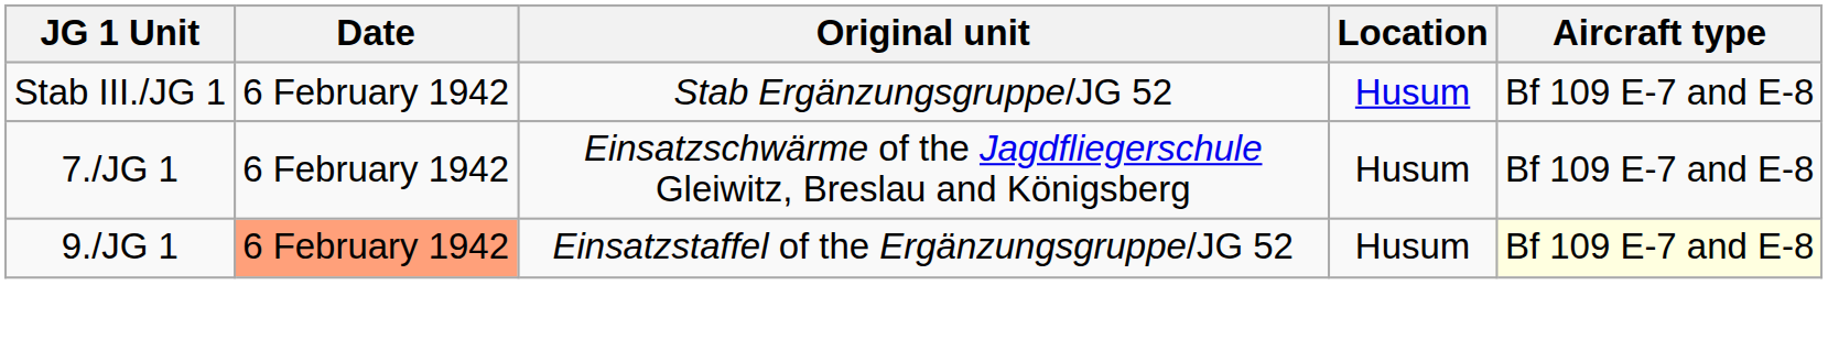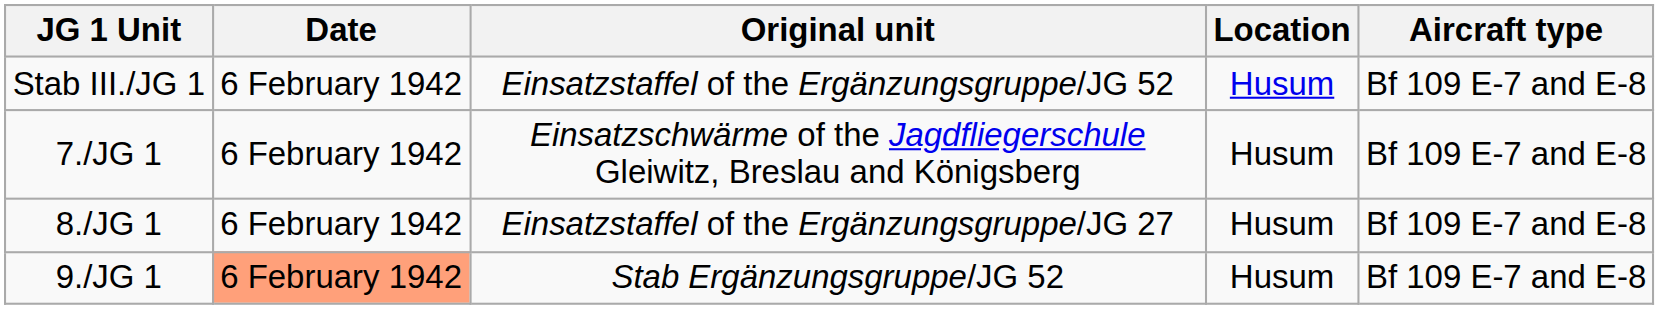Stab III./JG 1 | Original unit: Stab Ergänzungsgruppe/JG 52 -> Einsatzstaffel of the Ergänzungsgruppe/JG 52
+ row: 8./JG 1 | 6 February 1942 | Einsatzstaffel of the Ergänzungsgruppe/JG 27 | Husum | Bf 109 E-7 and E-8
9./JG 1 | Original unit: Einsatzstaffel of the Ergänzungsgruppe/JG 52 -> Stab Ergänzungsgruppe/JG 52
9./JG 1 | Aircraft type: lightyellow background -> no background
